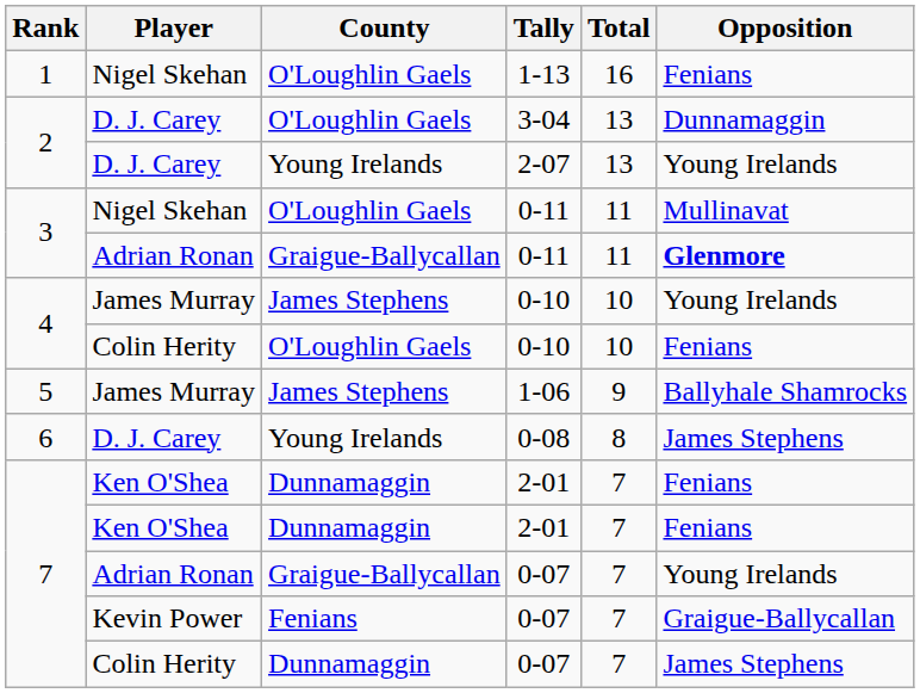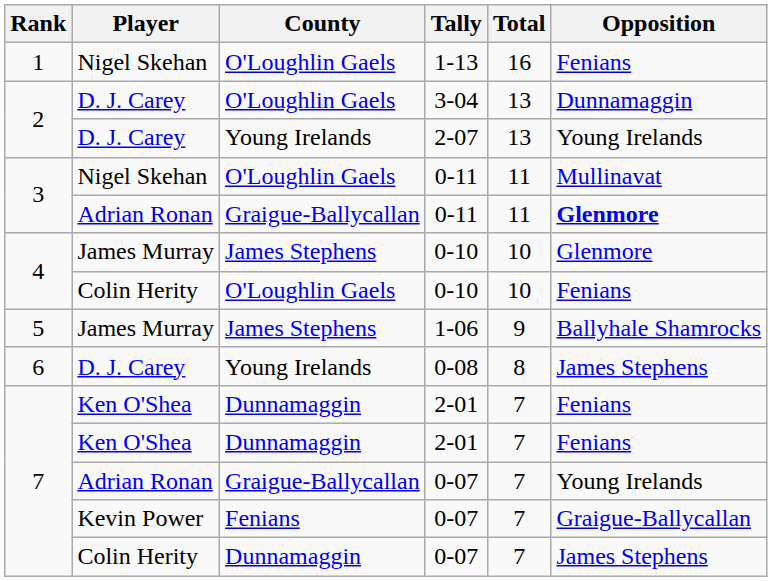James Murray / 0-10 | Opposition: Young Irelands -> Glenmore
